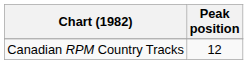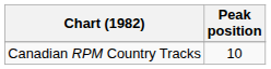Canadian RPM Country Tracks | Peak position: 12 -> 10
